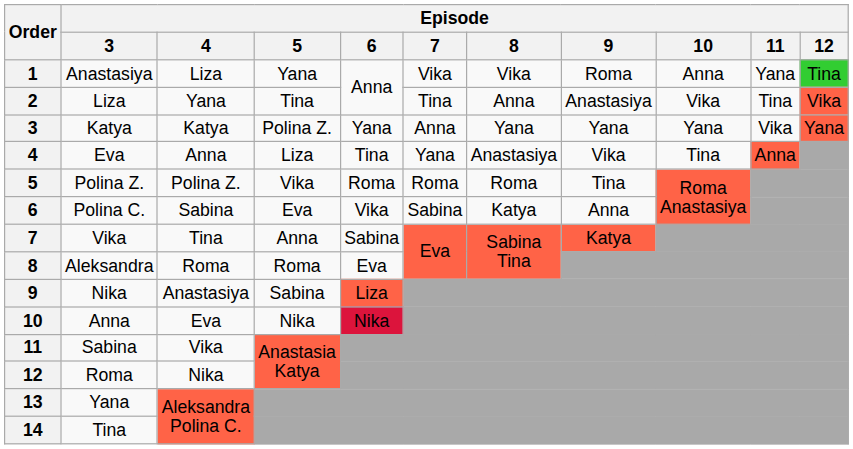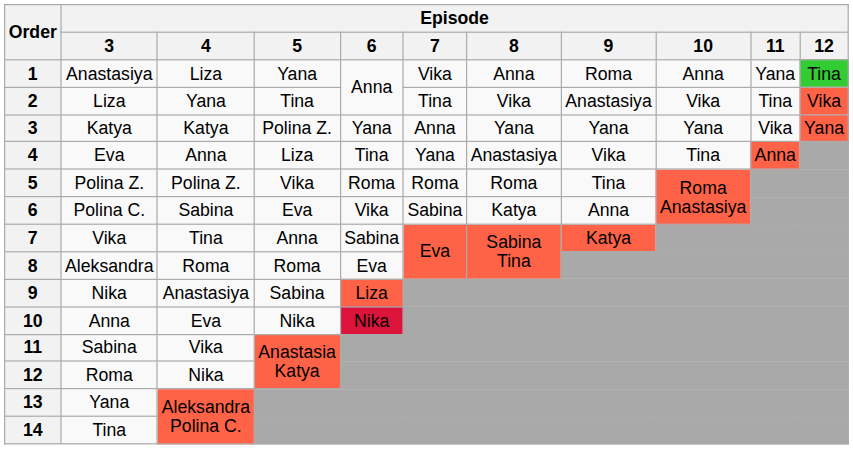1 | Episode / 8: Vika -> Anna
2 | Episode / 8: Anna -> Vika
